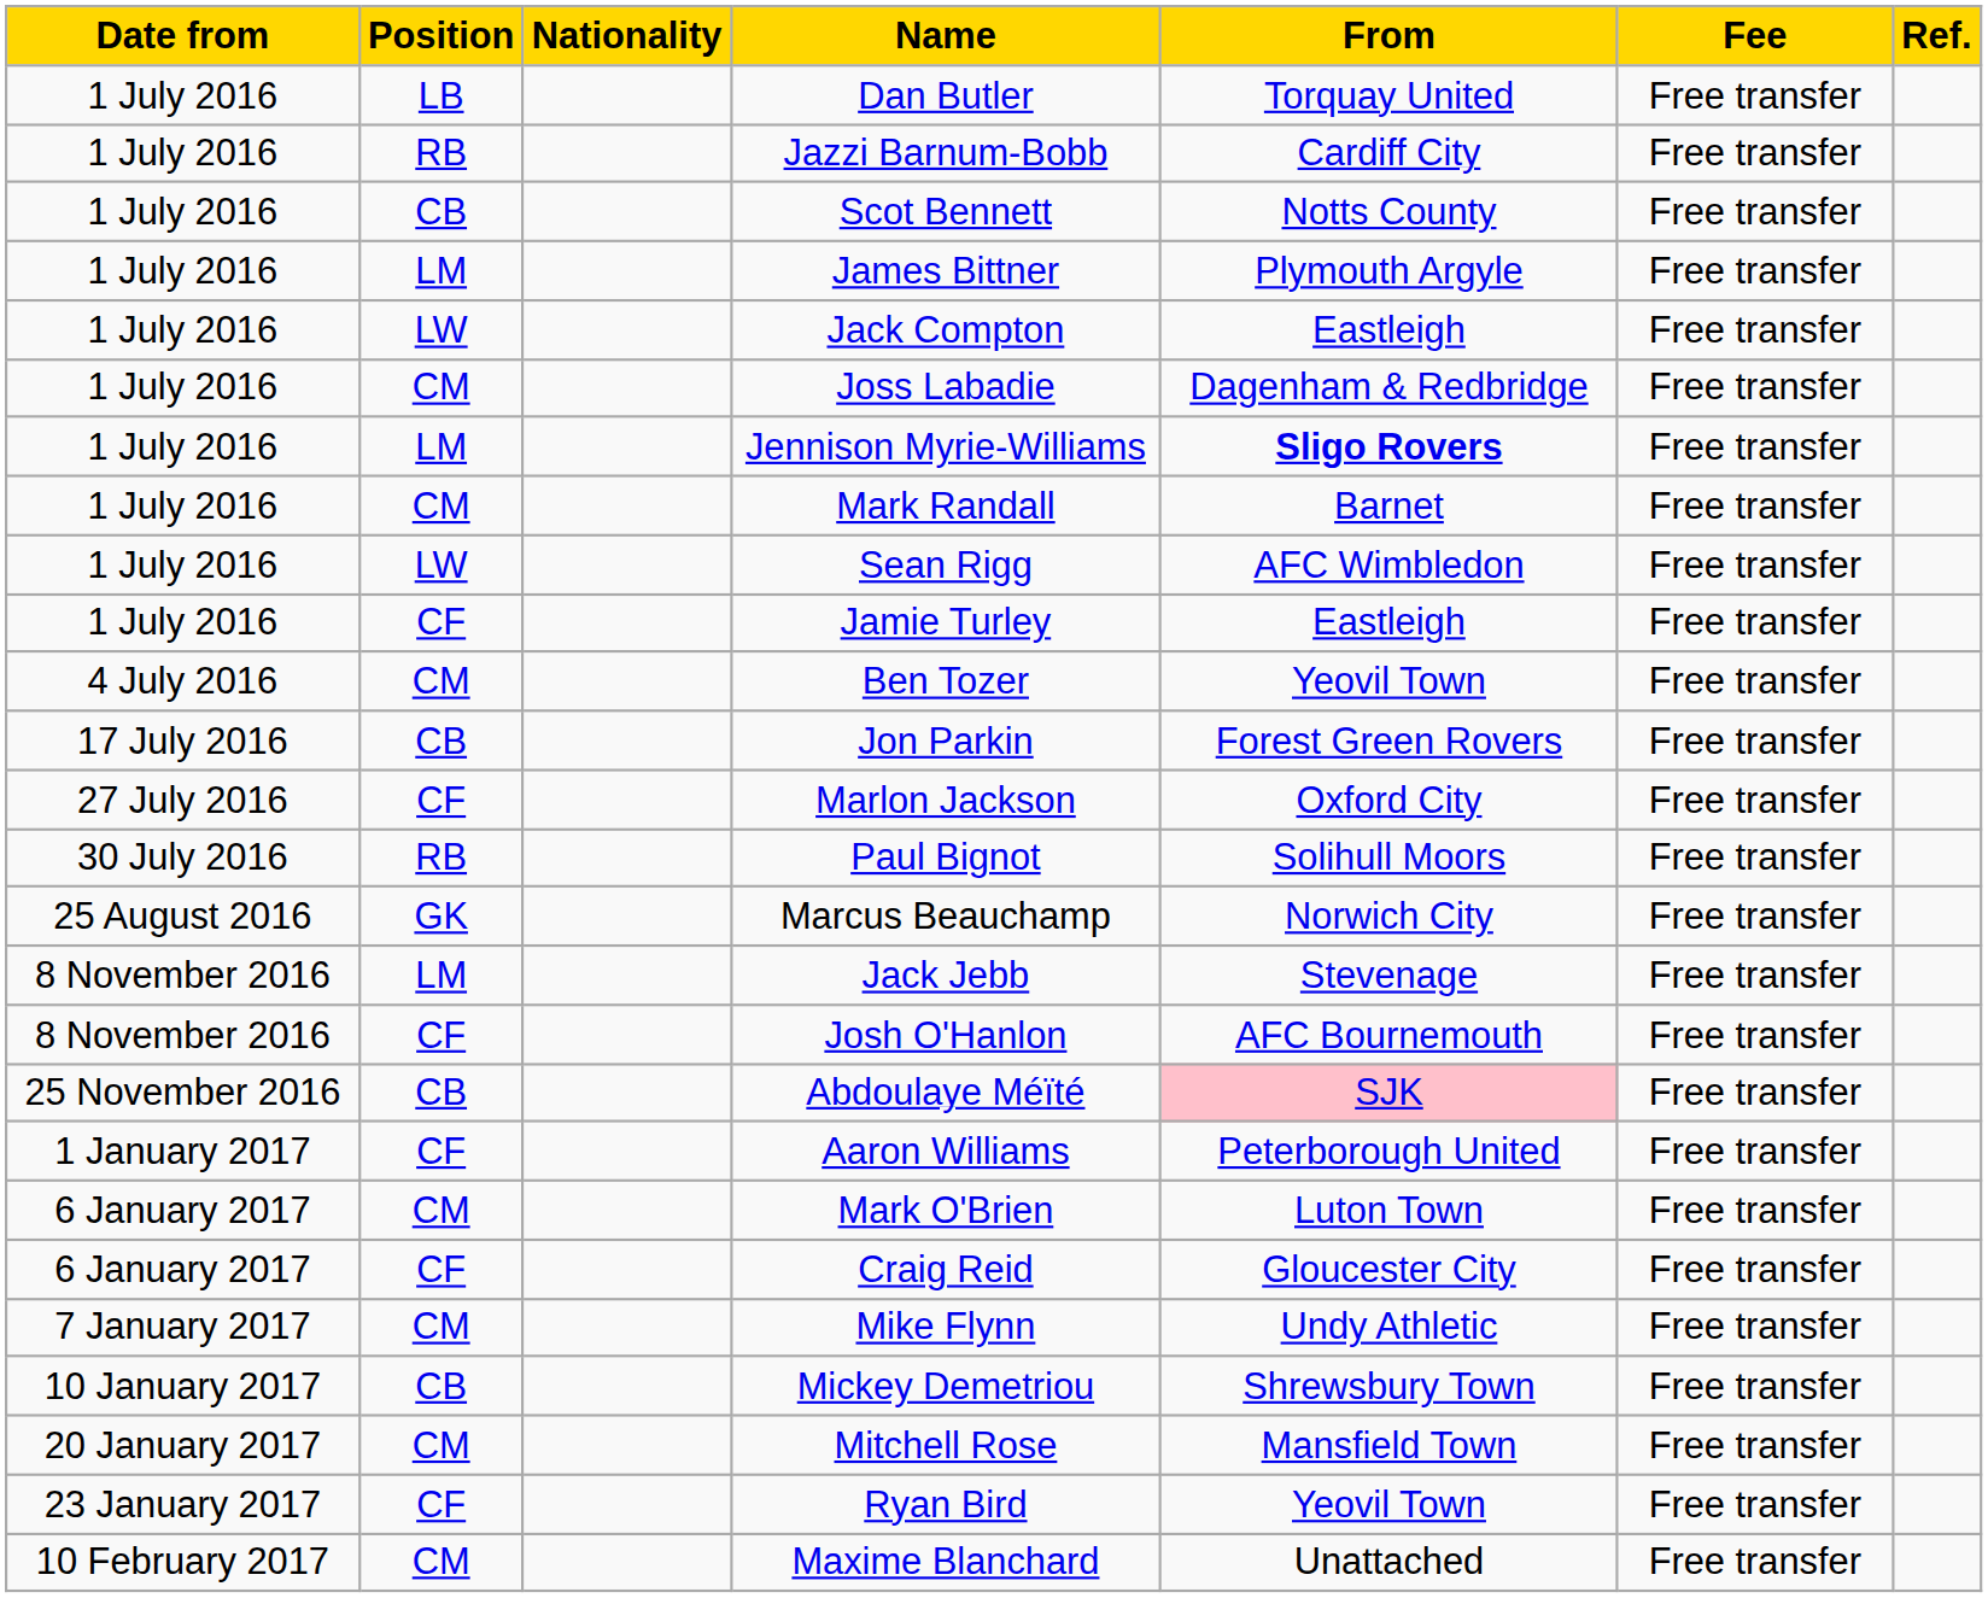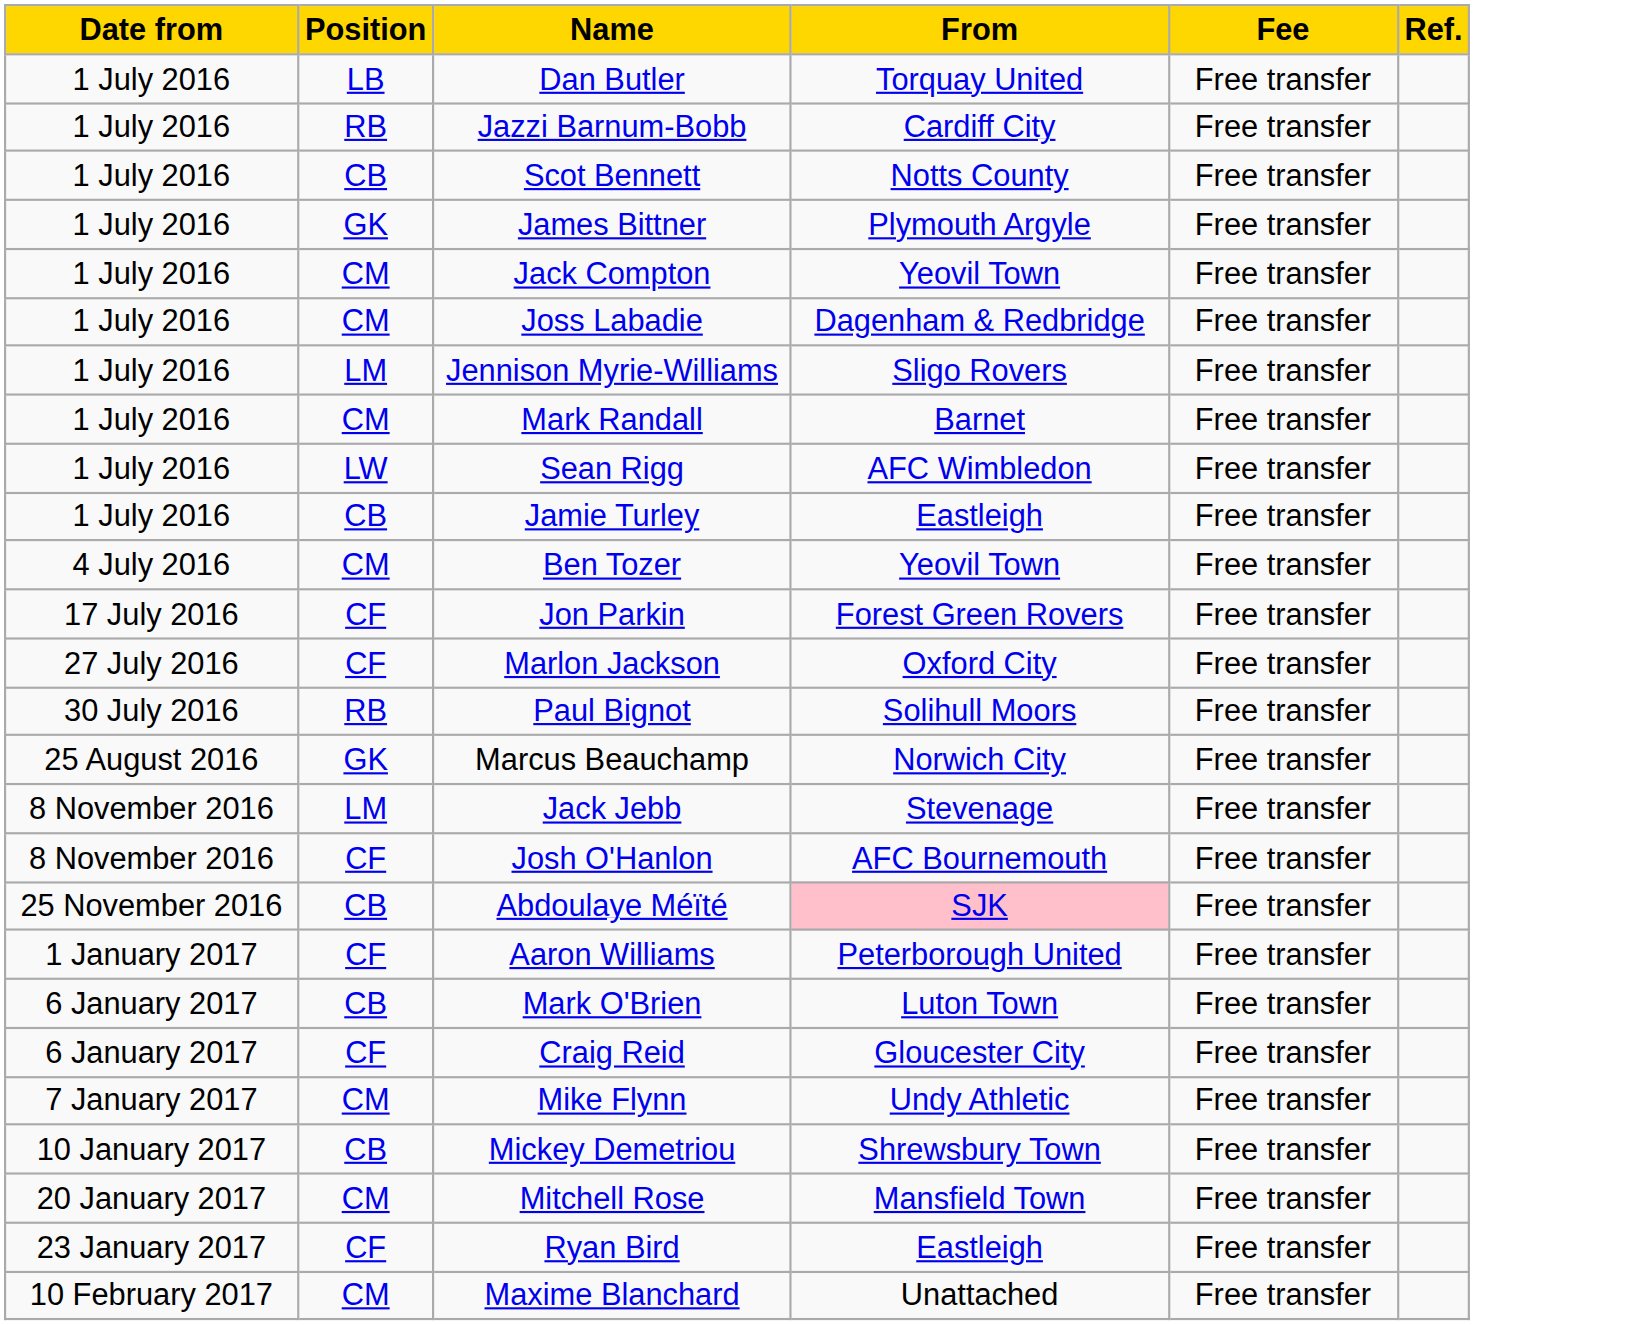- column: Nationality
James Bittner | Position: LM -> GK
Jack Compton | Position: LW -> CM
Jack Compton | From: Eastleigh -> Yeovil Town
Jennison Myrie-Williams | From: bold -> normal
Jamie Turley | Position: CF -> CB
Jon Parkin | Position: CB -> CF
Mark O'Brien | Position: CM -> CB
Ryan Bird | From: Yeovil Town -> Eastleigh
